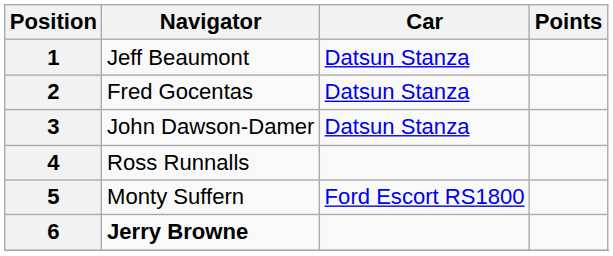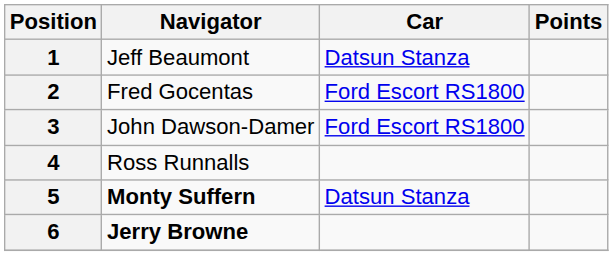2 | Car: Datsun Stanza -> Ford Escort RS1800
3 | Car: Datsun Stanza -> Ford Escort RS1800
5 | Navigator: normal -> bold
5 | Car: Ford Escort RS1800 -> Datsun Stanza
